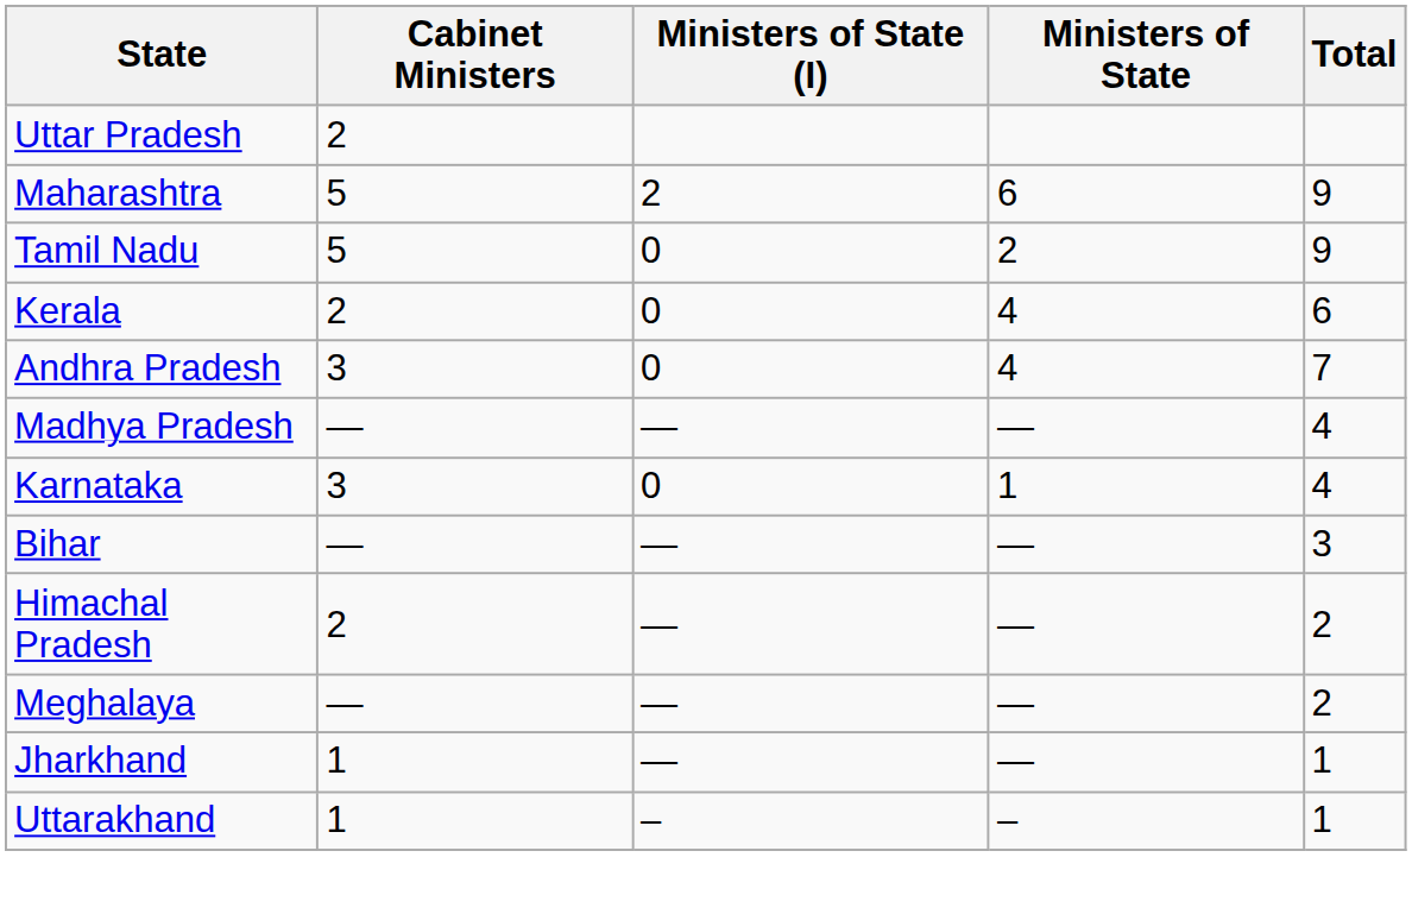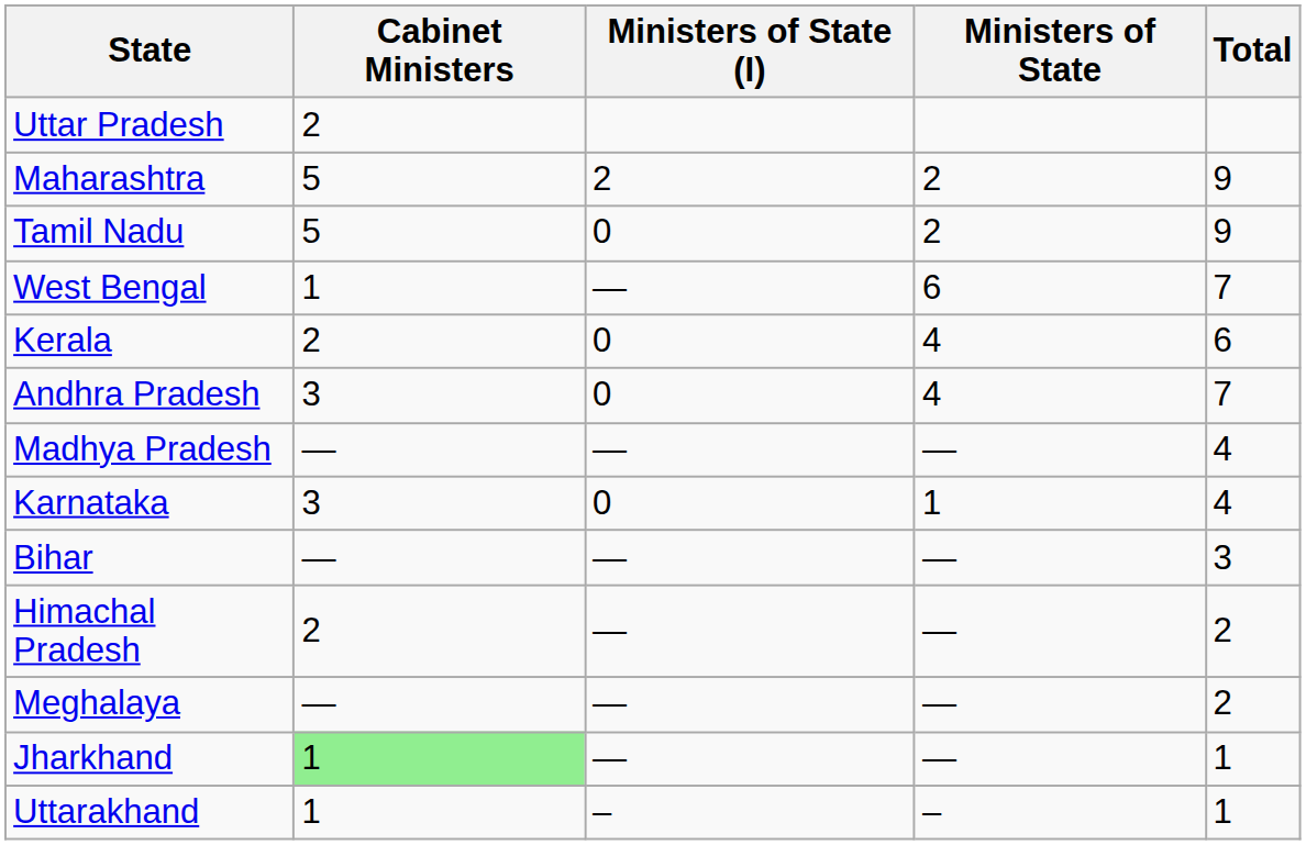Maharashtra | Ministers of State: 6 -> 2
+ row: West Bengal | 1 | — | 6 | 7
Jharkhand | Cabinet Ministers: no background -> lightgreen background
